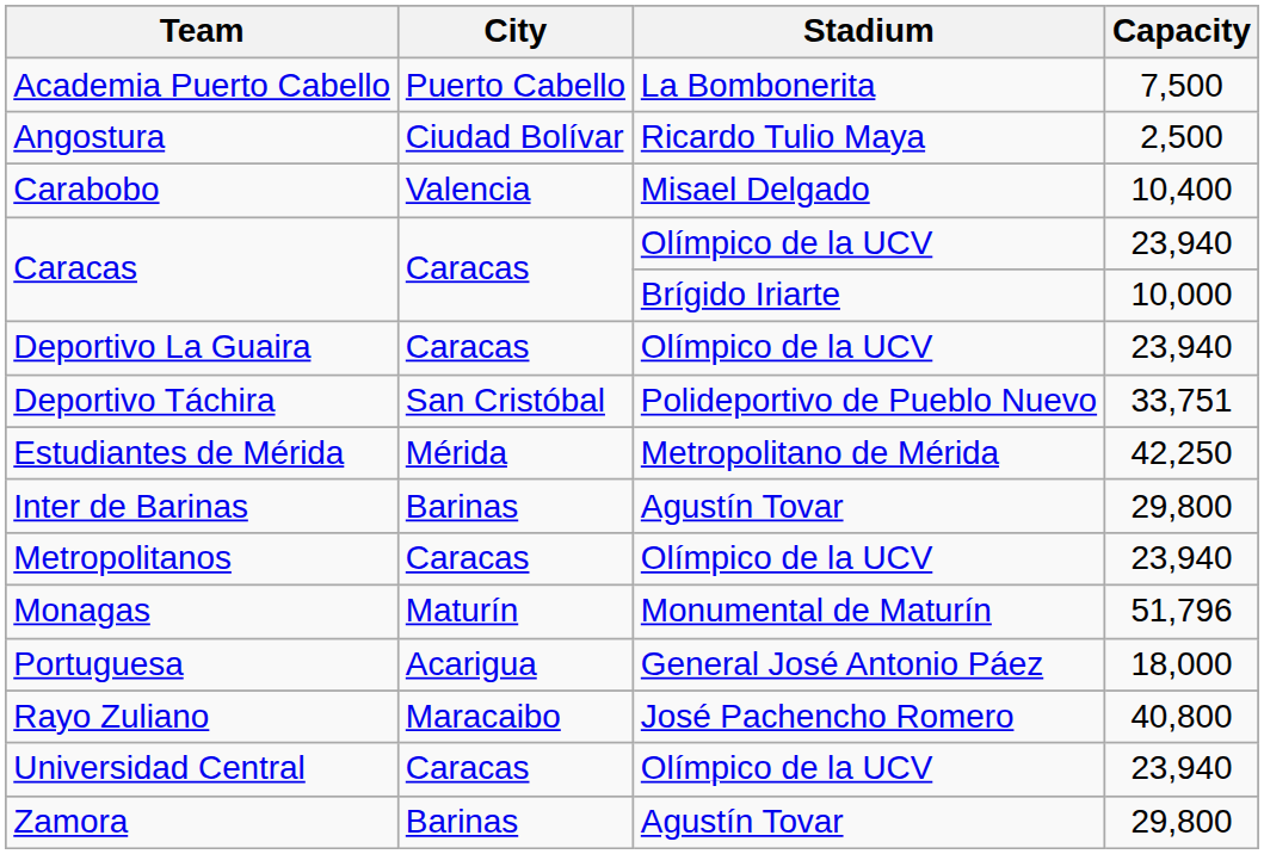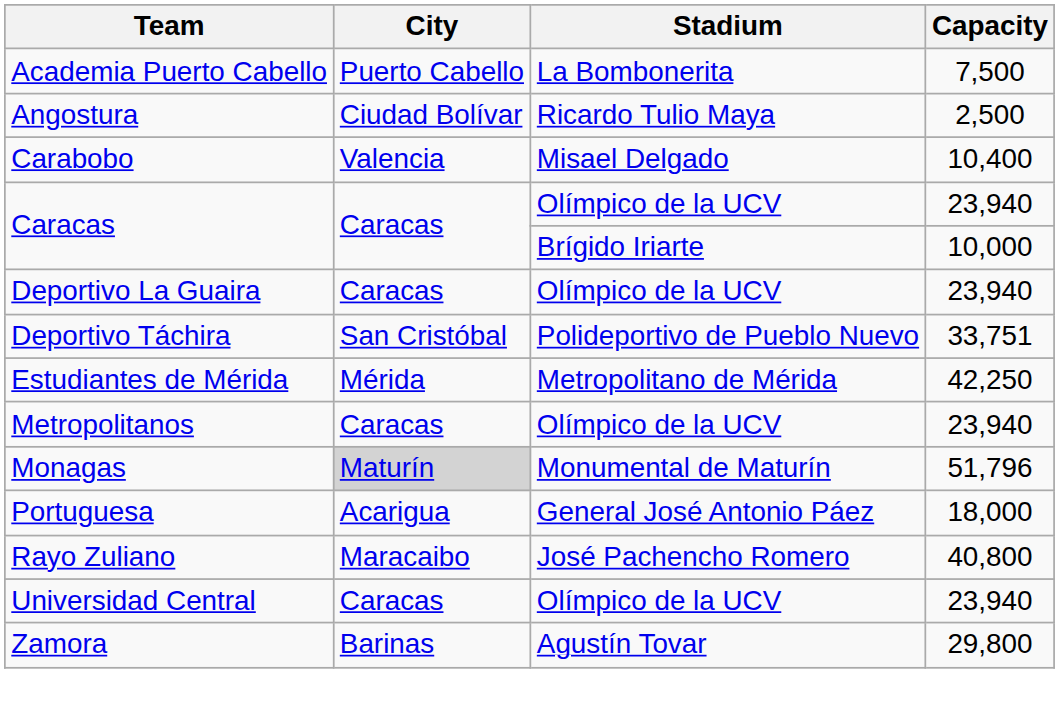- row: Inter de Barinas | Barinas | Agustín Tovar | 29,800
Monagas | City: no background -> lightgrey background
